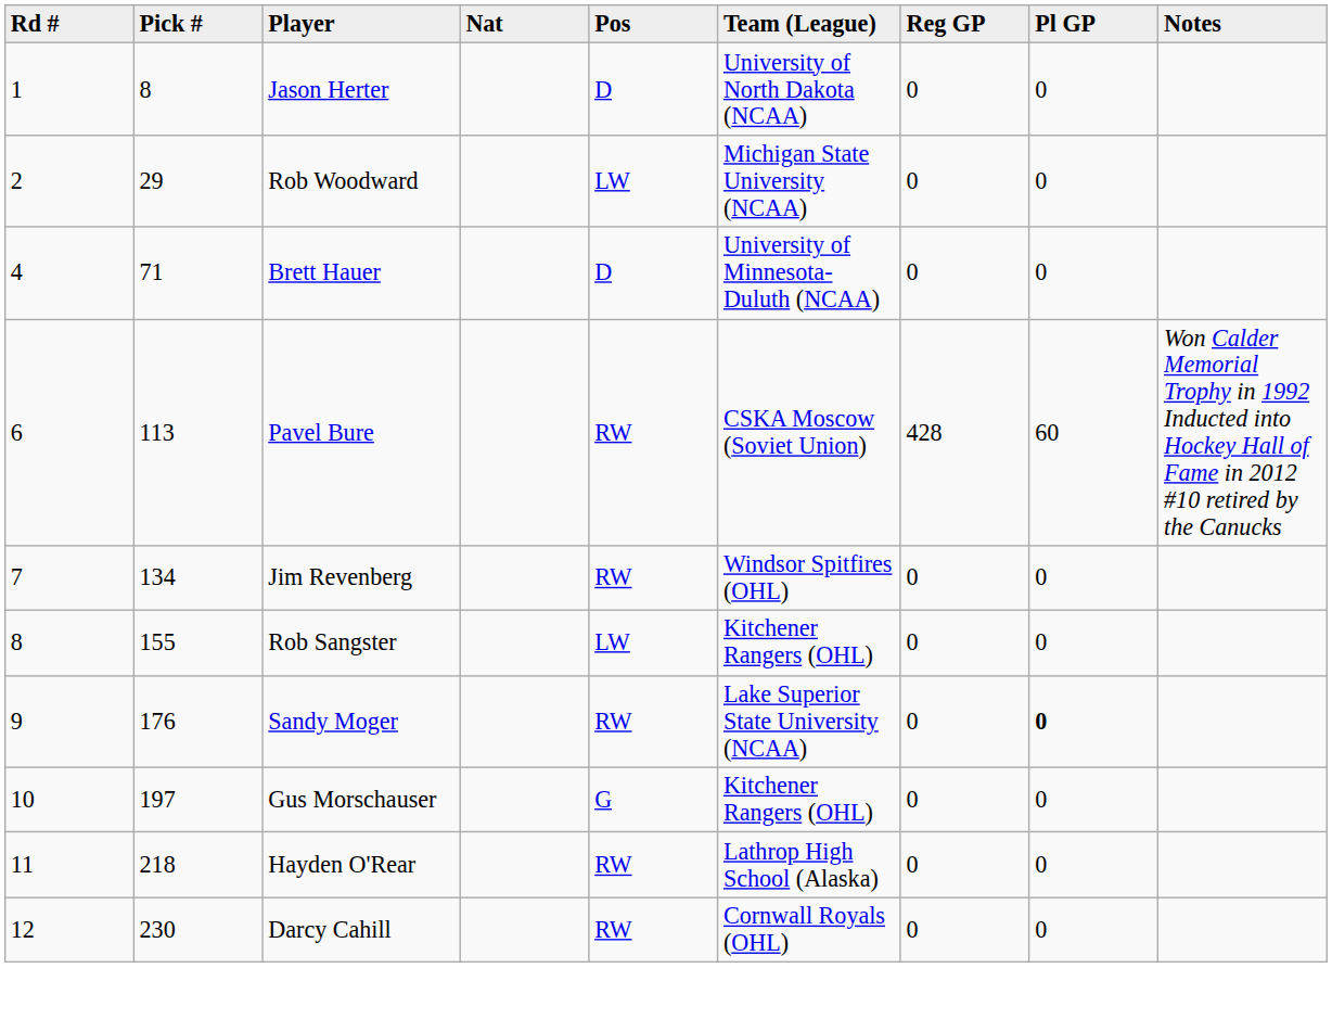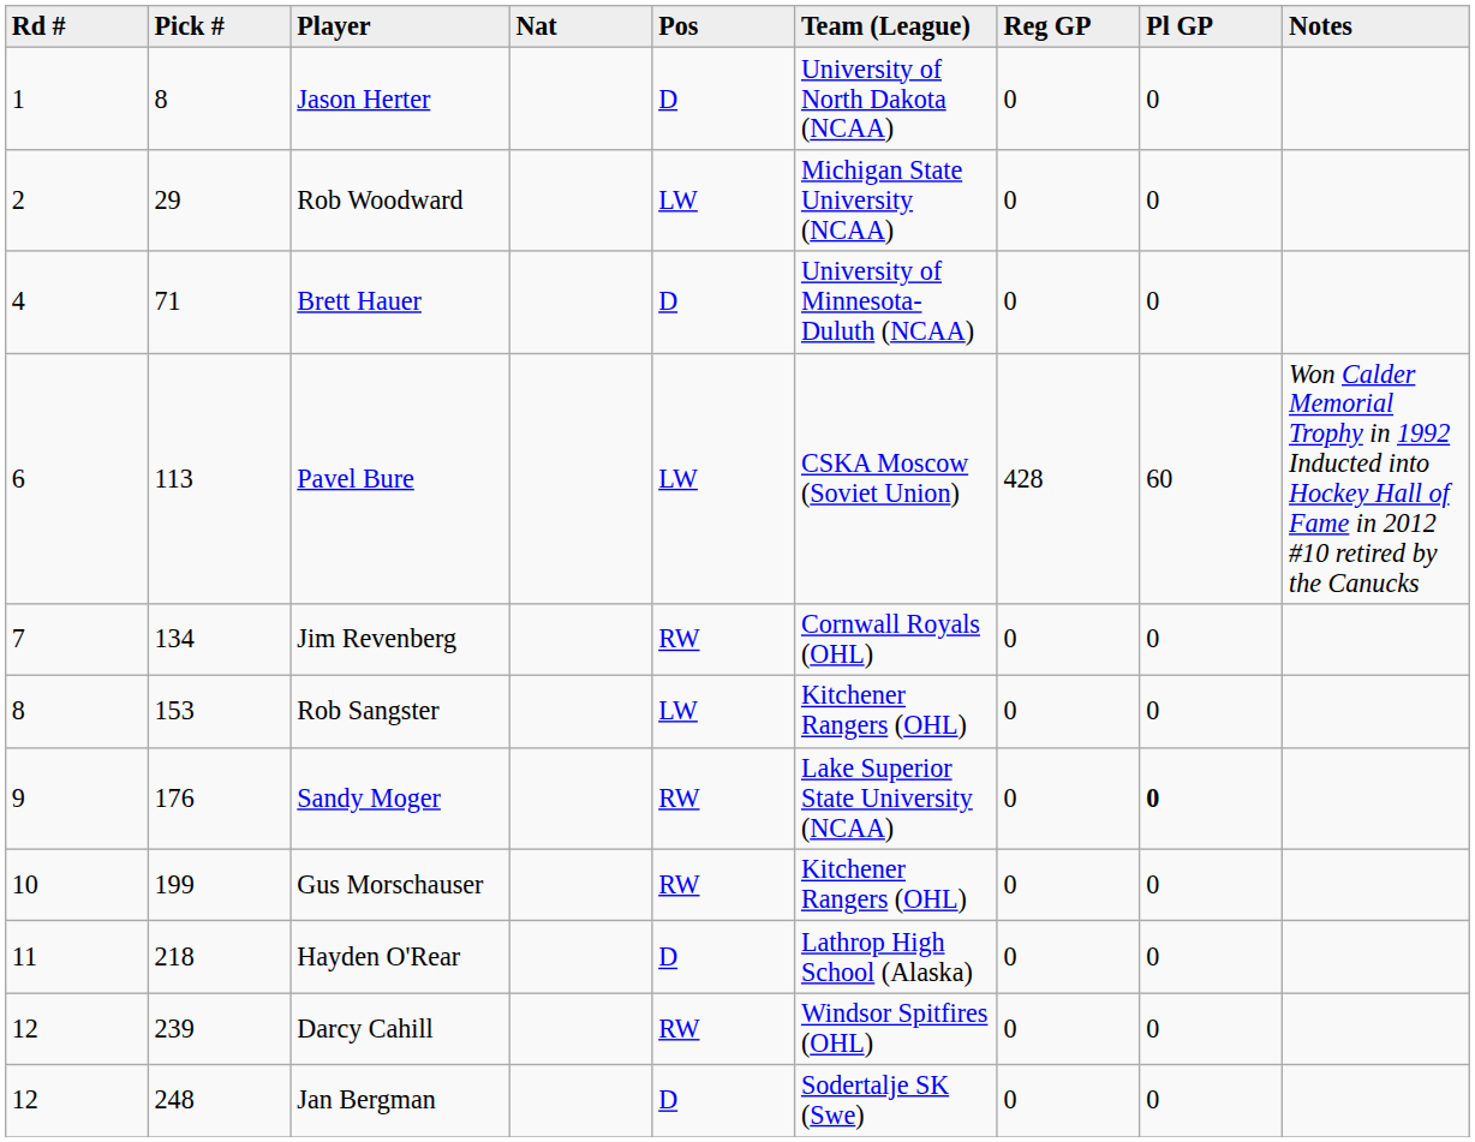Pavel Bure | Pos: RW -> LW
Jim Revenberg | Team (League): Windsor Spitfires (OHL) -> Cornwall Royals (OHL)
Rob Sangster | Pick #: 155 -> 153
Gus Morschauser | Pick #: 197 -> 199
Gus Morschauser | Pos: G -> RW
Hayden O'Rear | Pos: RW -> D
Darcy Cahill | Pick #: 230 -> 239
Darcy Cahill | Team (League): Cornwall Royals (OHL) -> Windsor Spitfires (OHL)
+ row: 12 | 248 | Jan Bergman | D | Sodertalje SK (Swe) | 0 | 0
